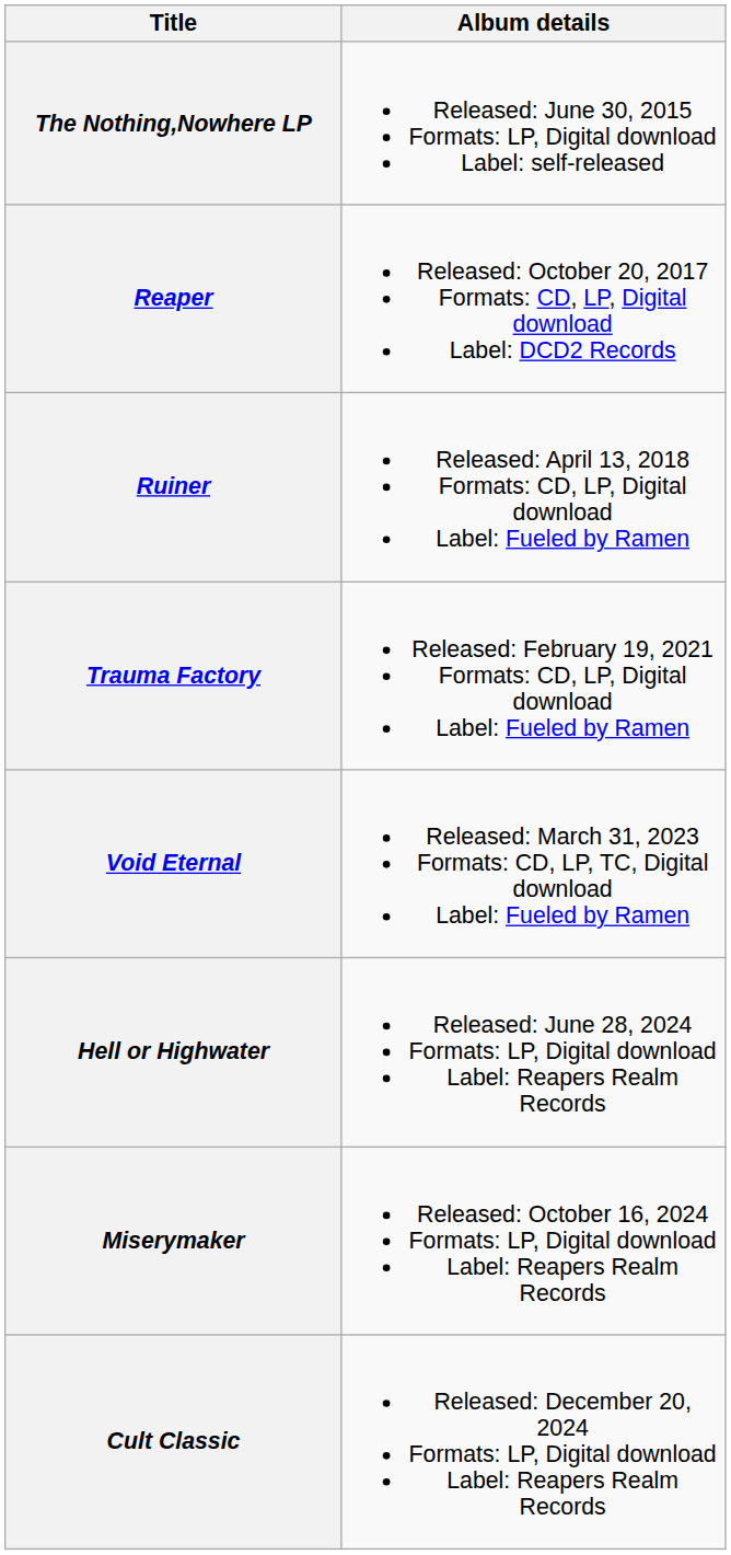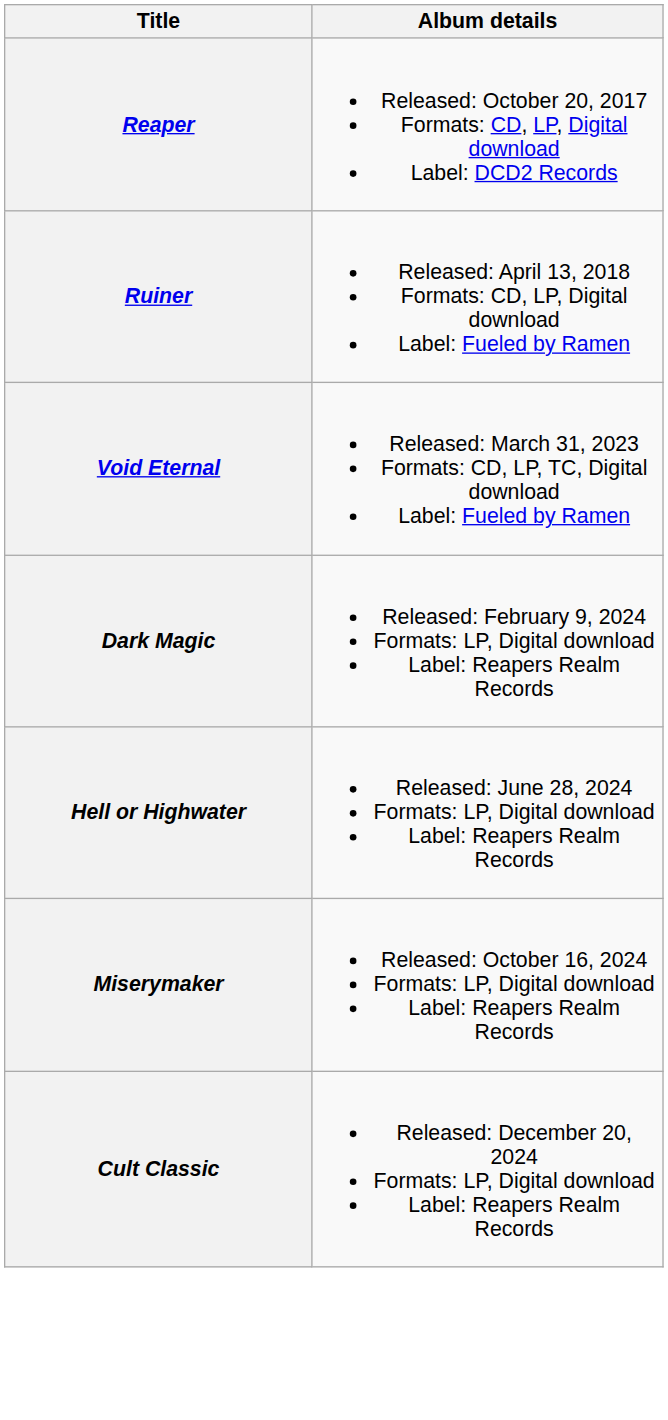- row: The Nothing,Nowhere LP | Released: June 30, 2015 Formats: LP, Digital download Label: self-released
- row: Trauma Factory | Released: February 19, 2021 Formats: CD, LP, Digital download Label: Fueled by Ramen
+ row: Dark Magic | Released: February 9, 2024 Formats: LP, Digital download Label: Reapers Realm Records
